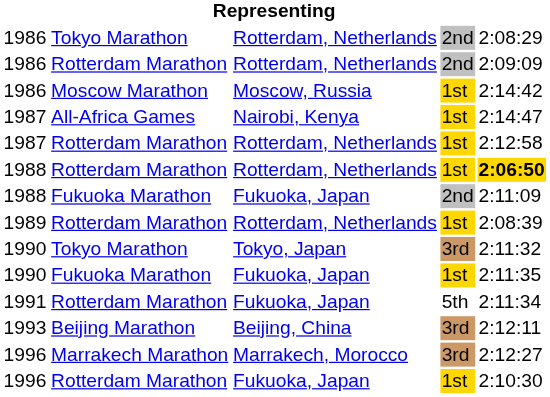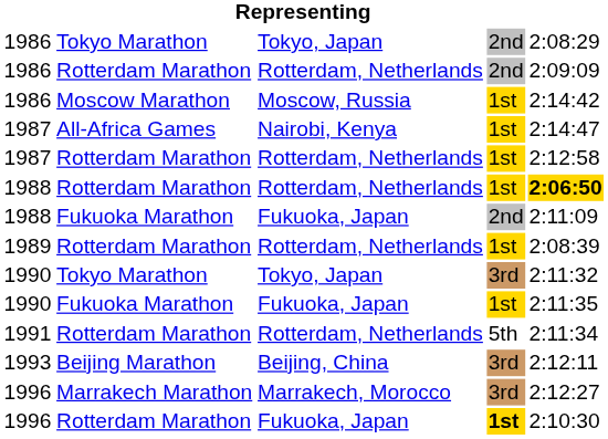1986 / Tokyo Marathon | column 3: Rotterdam, Netherlands -> Tokyo, Japan
1991 | column 3: Fukuoka, Japan -> Rotterdam, Netherlands
1996 / Rotterdam Marathon | column 4: normal -> bold
